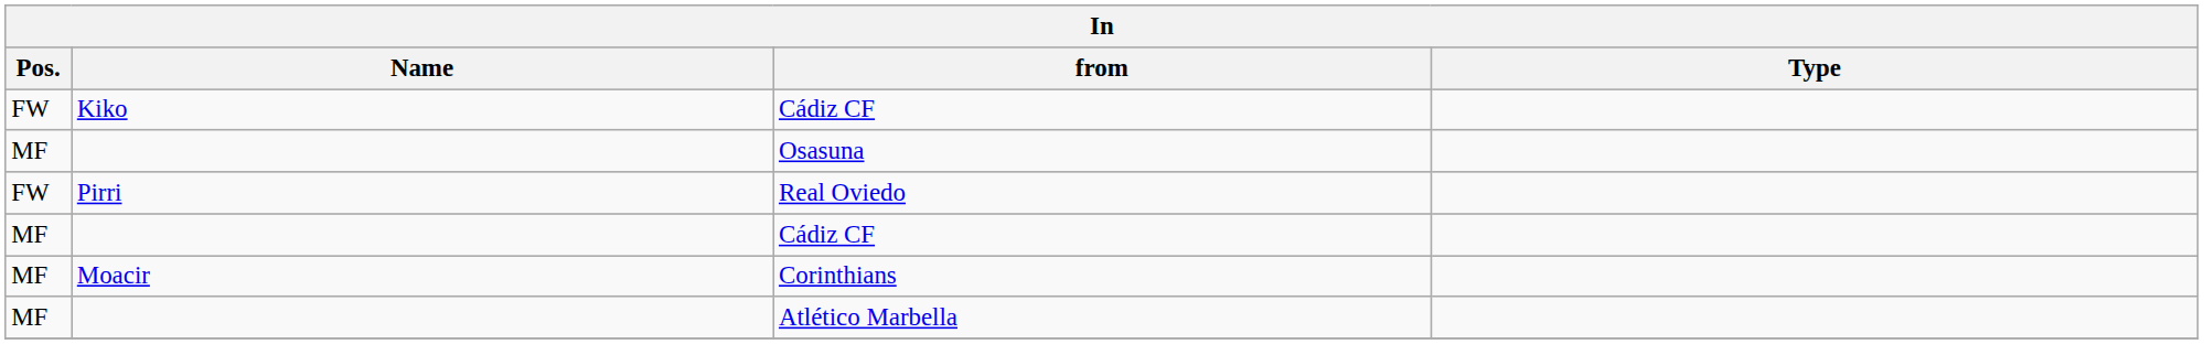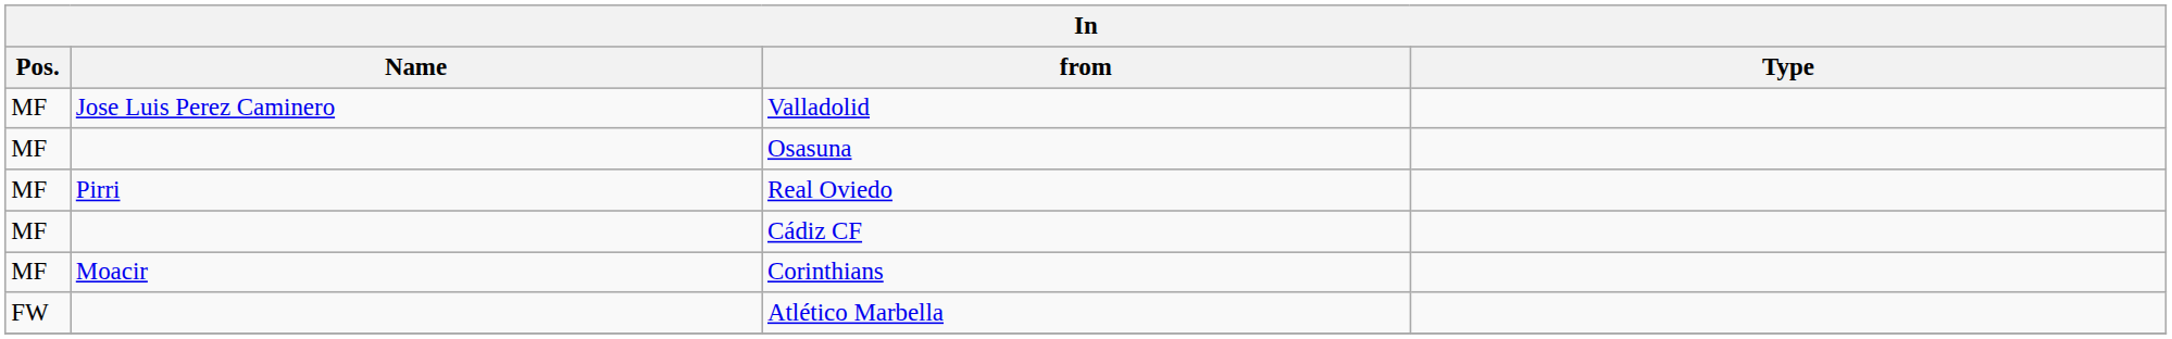+ row: MF | Jose Luis Perez Caminero | Valladolid
- row: FW | Kiko | Cádiz CF
Real Oviedo | Pos.: FW -> MF
Atlético Marbella | Pos.: MF -> FW
